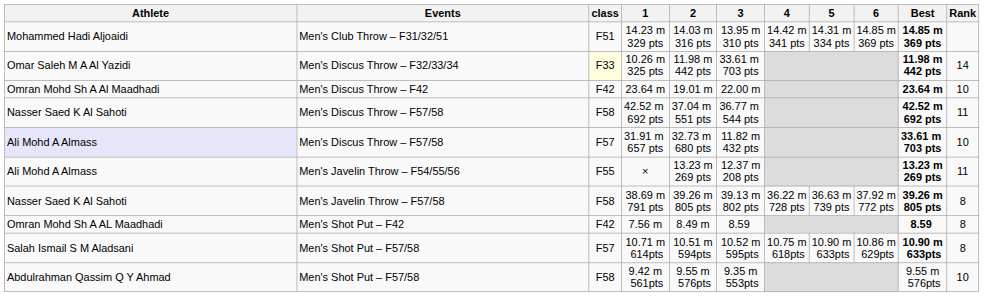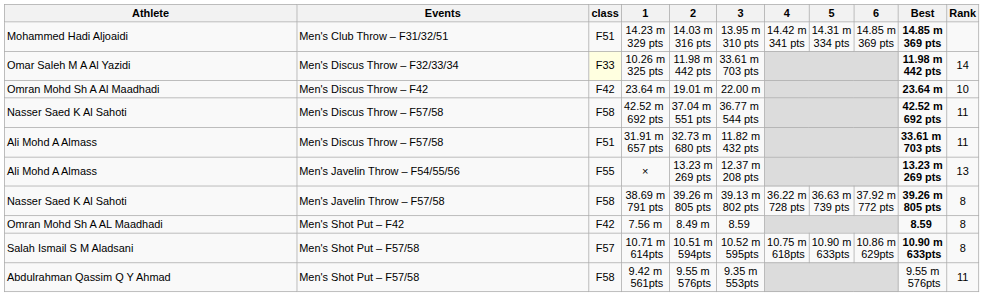31.91 m 657 pts | Athlete: lavender background -> no background
31.91 m 657 pts | class: F57 -> F51
31.91 m 657 pts | Rank: 10 -> 11
× | Rank: 11 -> 13
9.42 m 561pts | Rank: 10 -> 11
